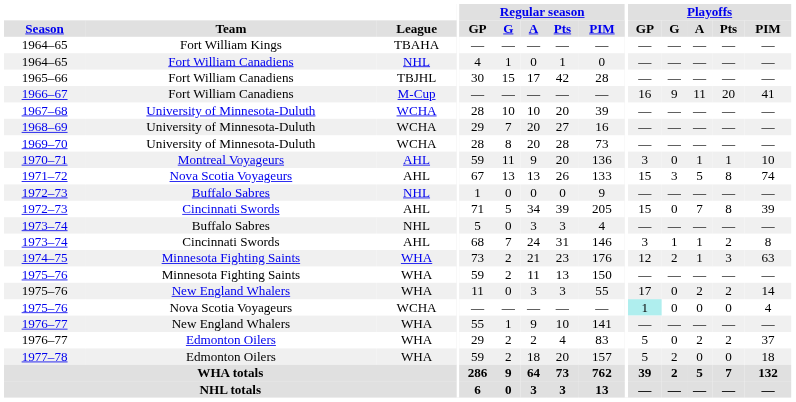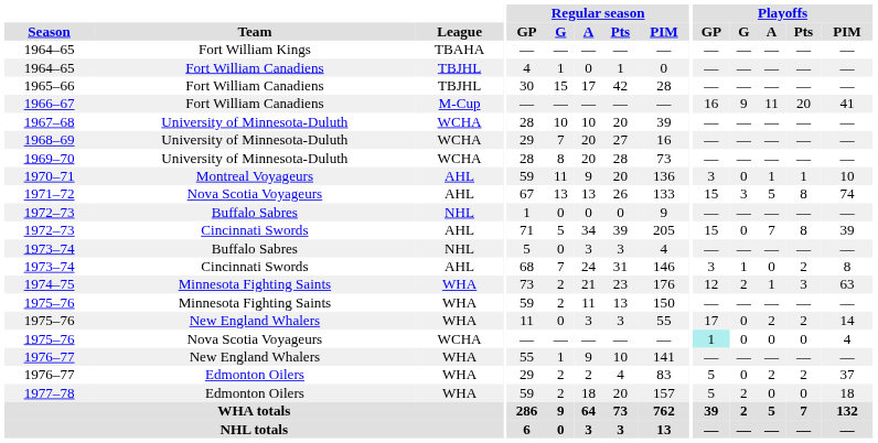1964–65 / Fort William Canadiens | League: NHL -> TBJHL
1973–74 / Cincinnati Swords | Playoffs / A: 1 -> 0
